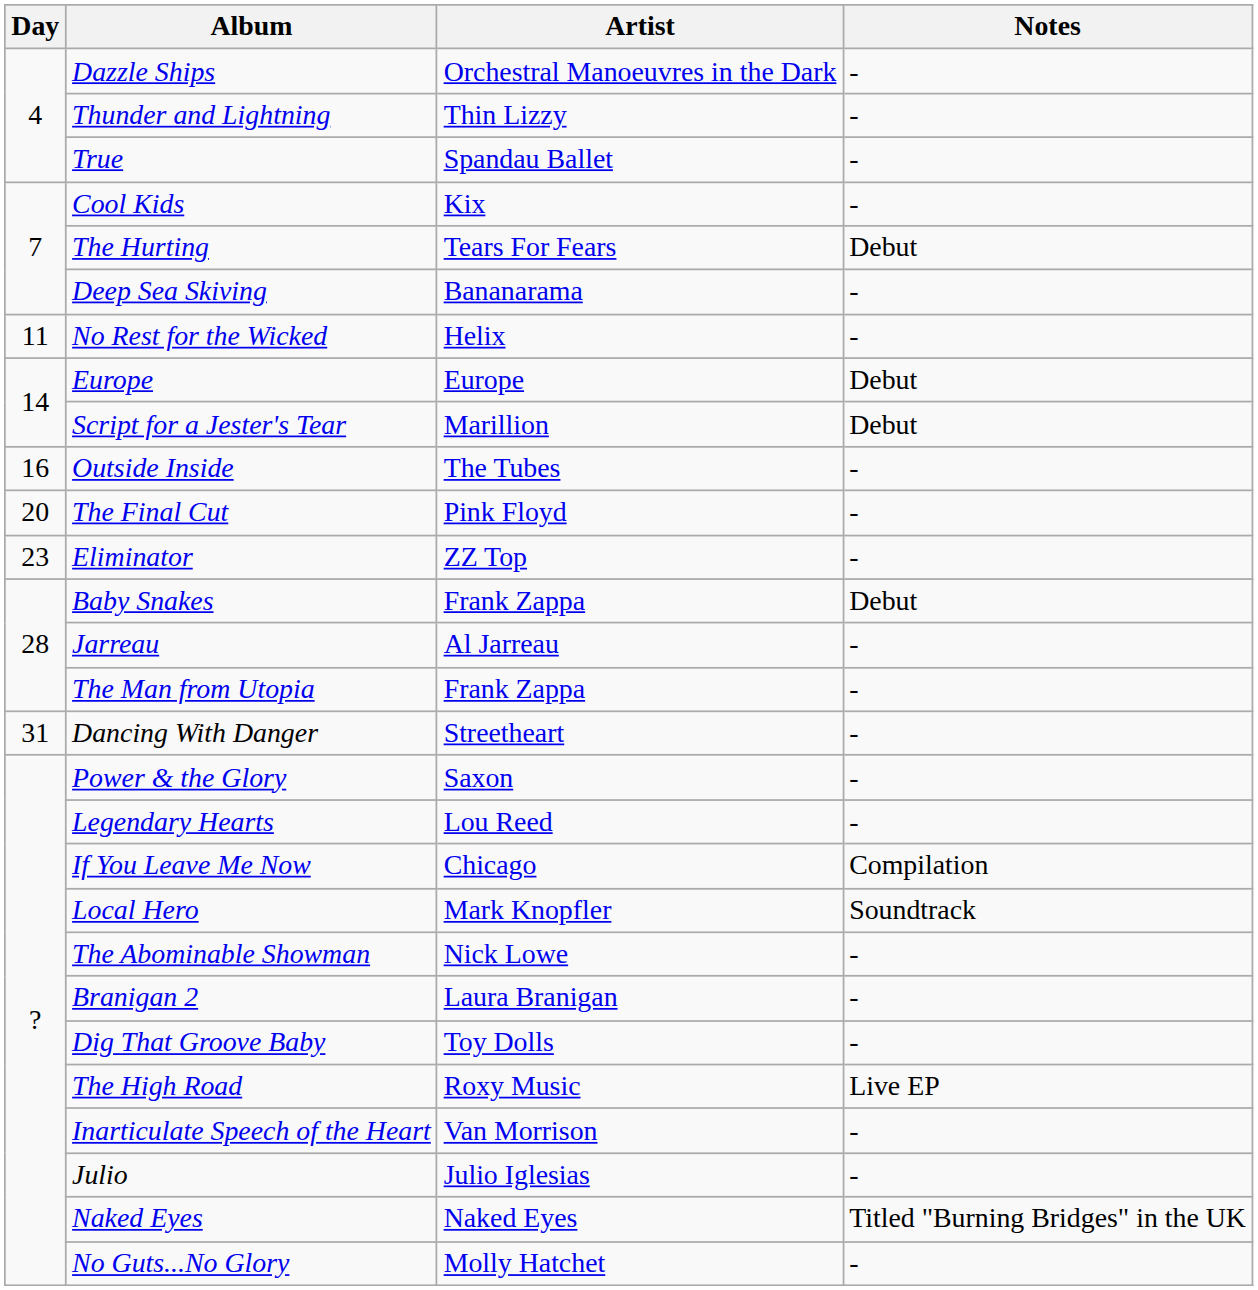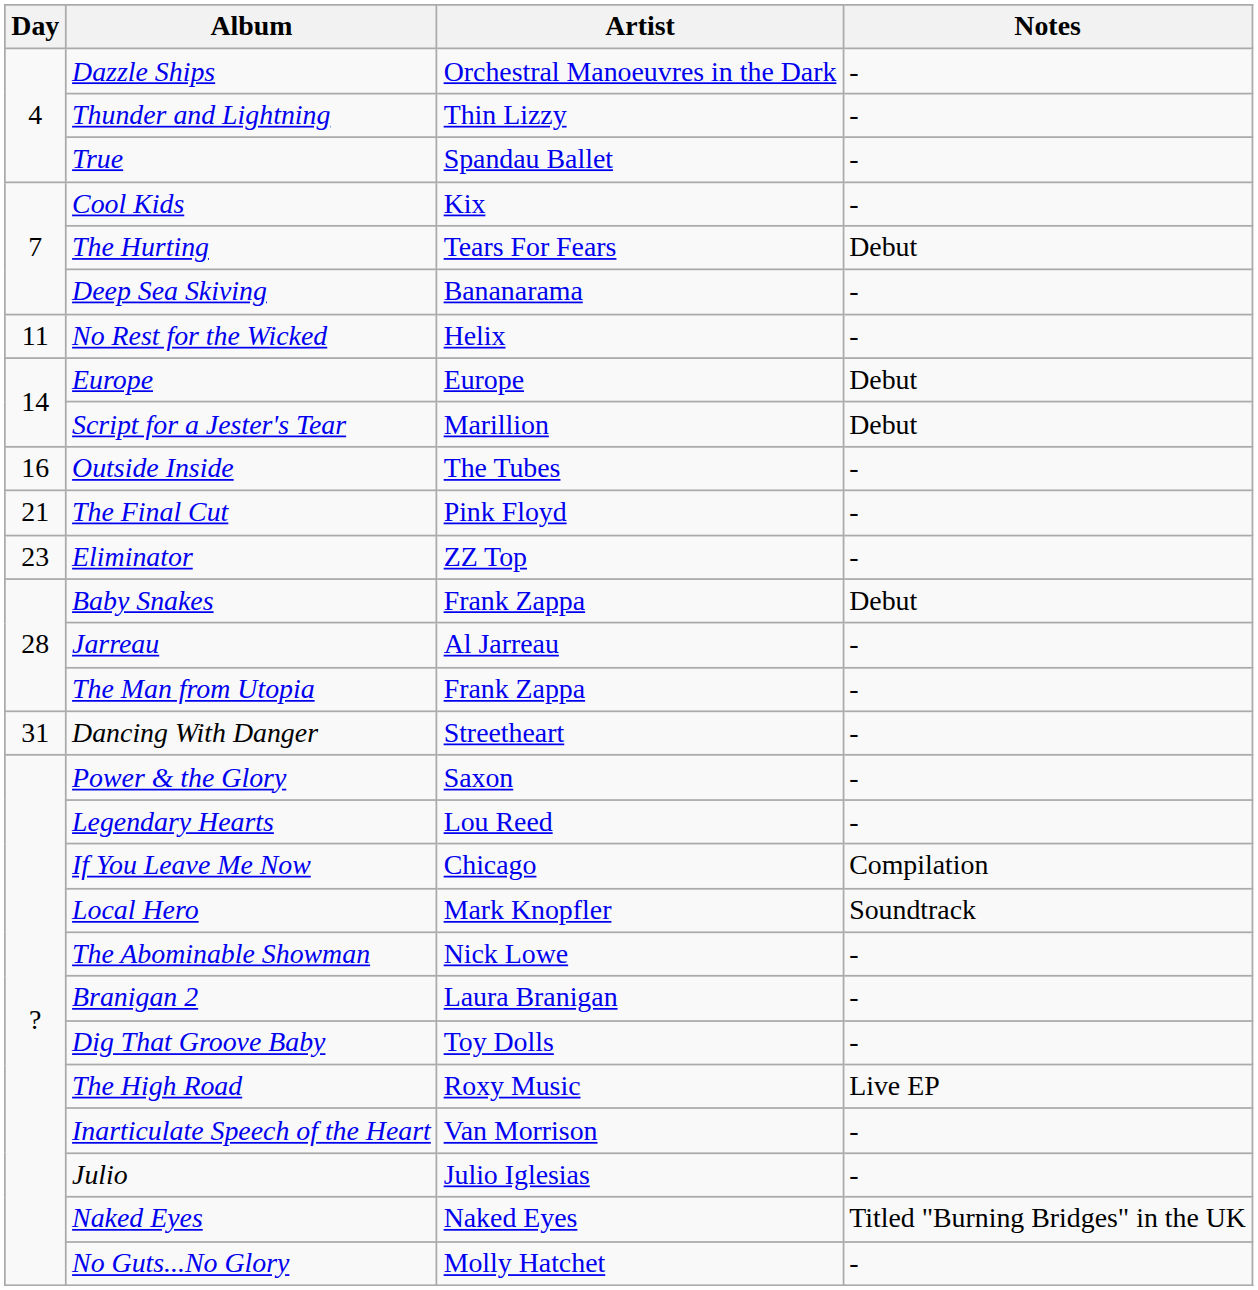The Final Cut | Day: 20 -> 21
